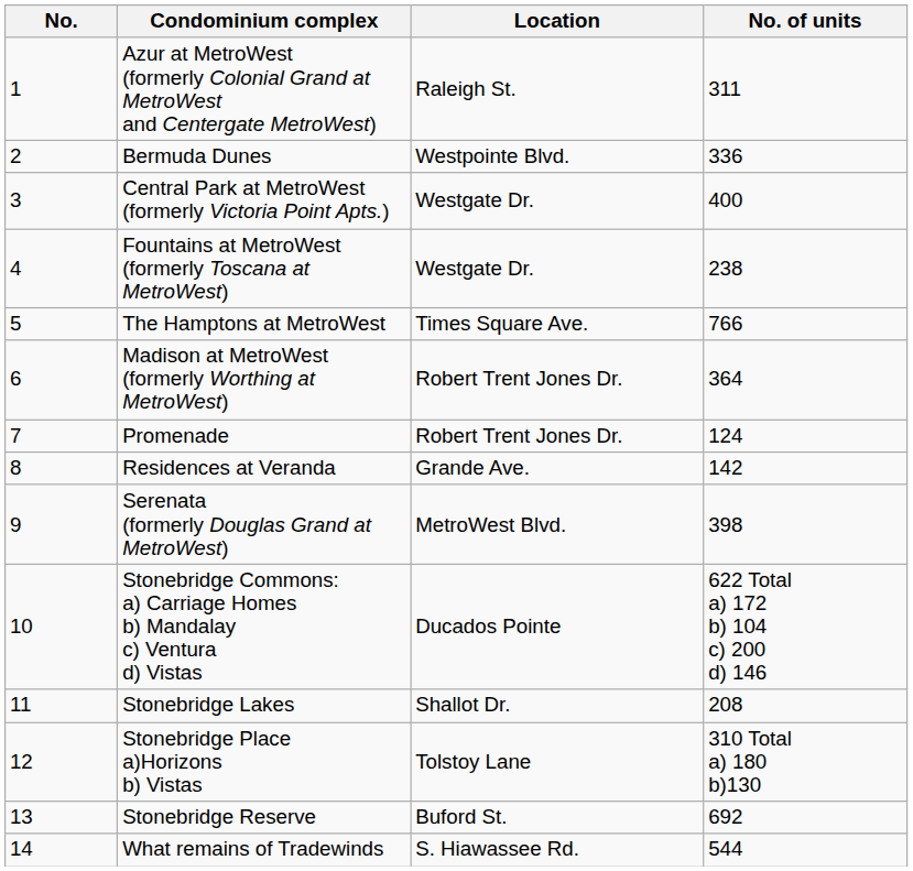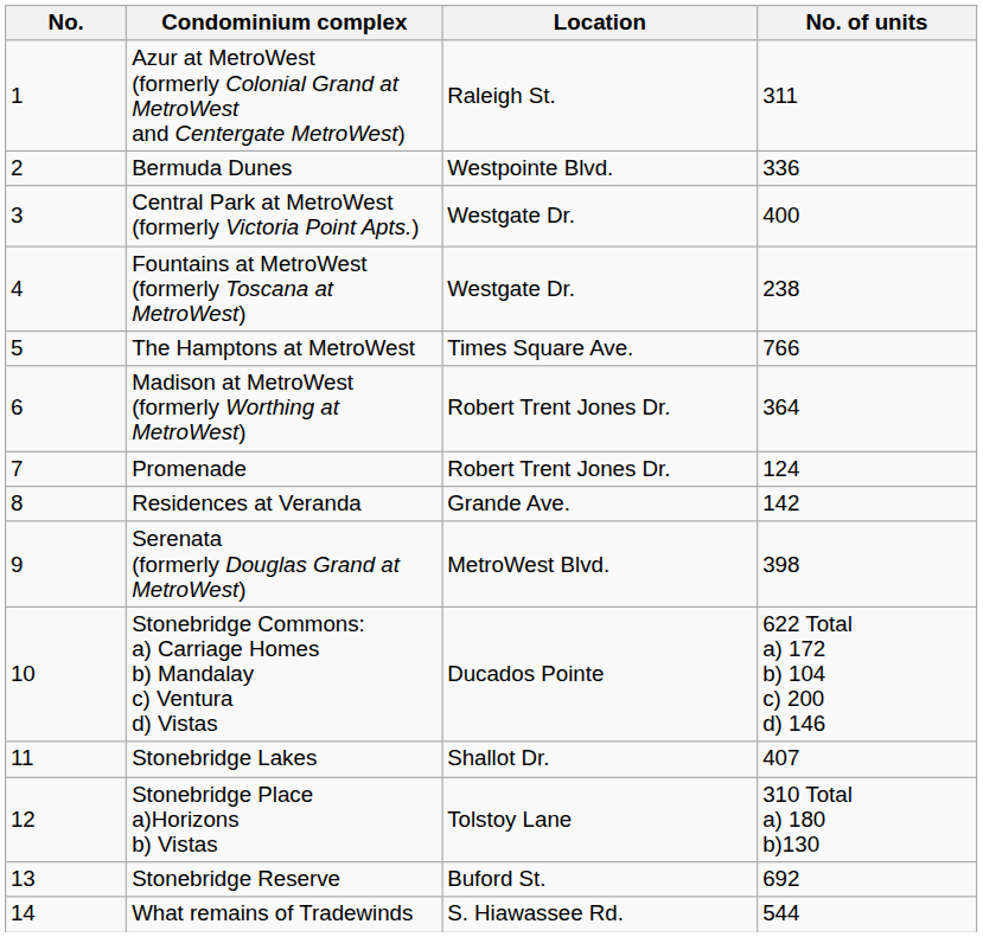Stonebridge Lakes | No. of units: 208 -> 407
